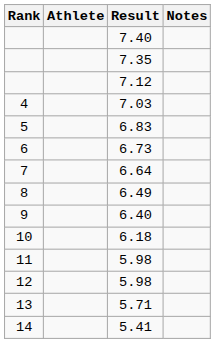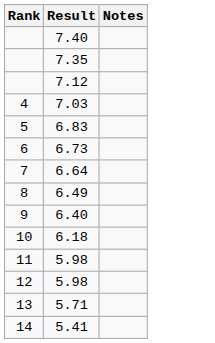- column: Athlete
